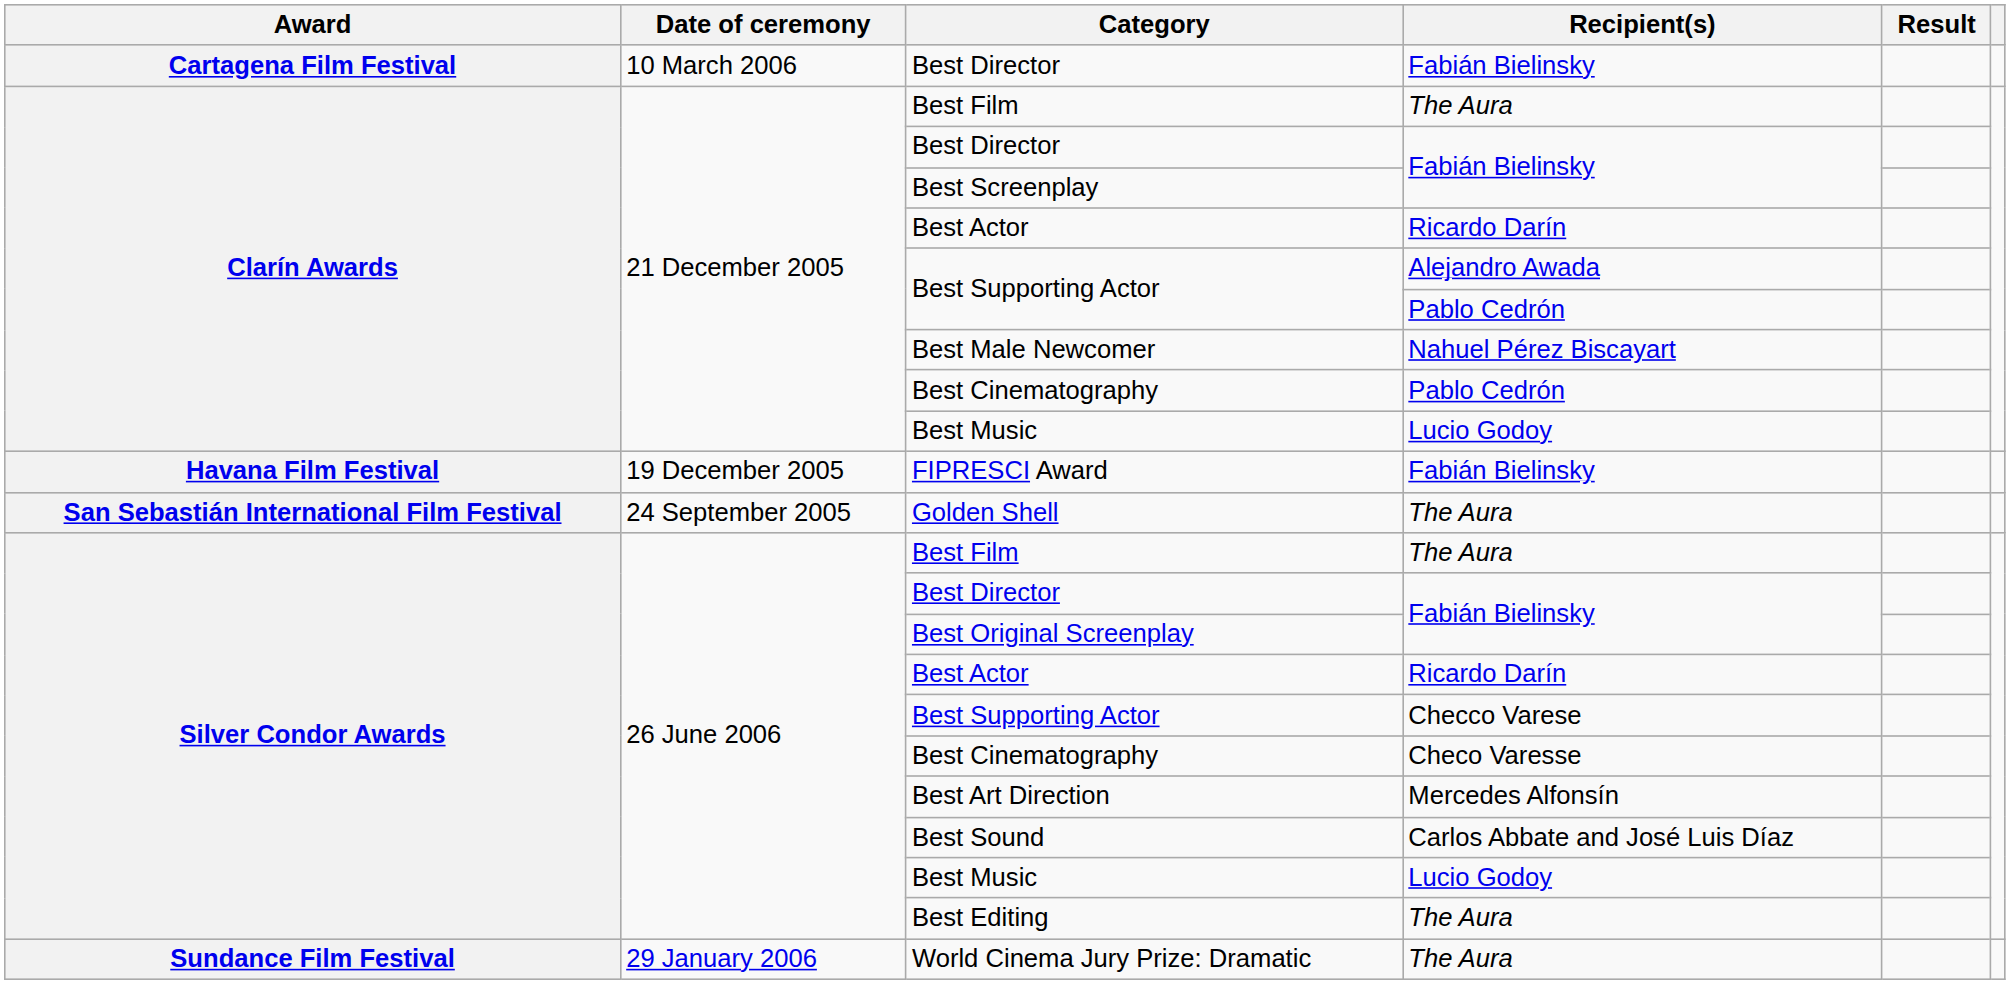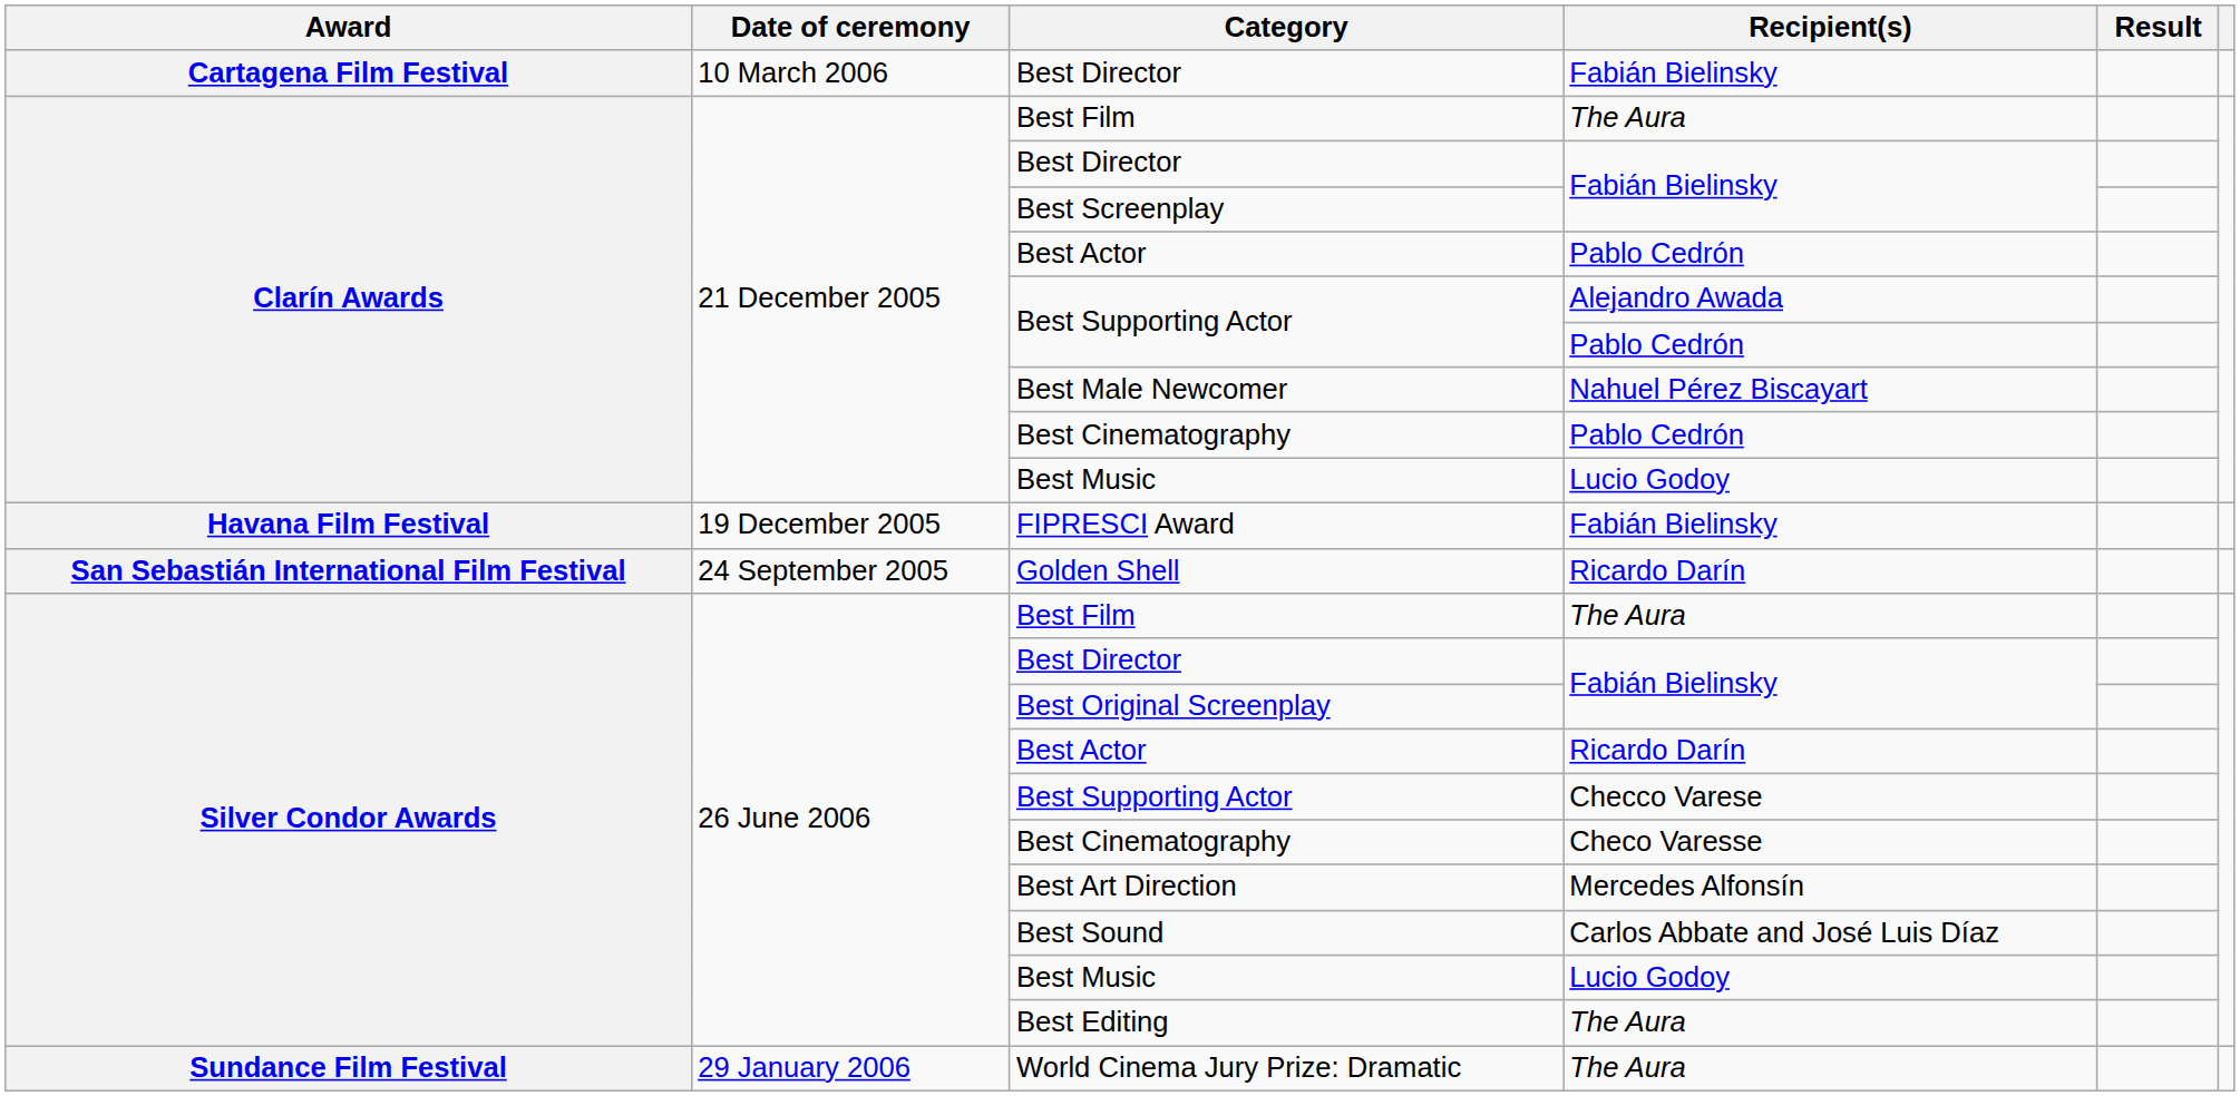Clarín Awards / Best Actor | Recipient(s): Ricardo Darín -> Pablo Cedrón
Golden Shell | Recipient(s): The Aura -> Ricardo Darín
